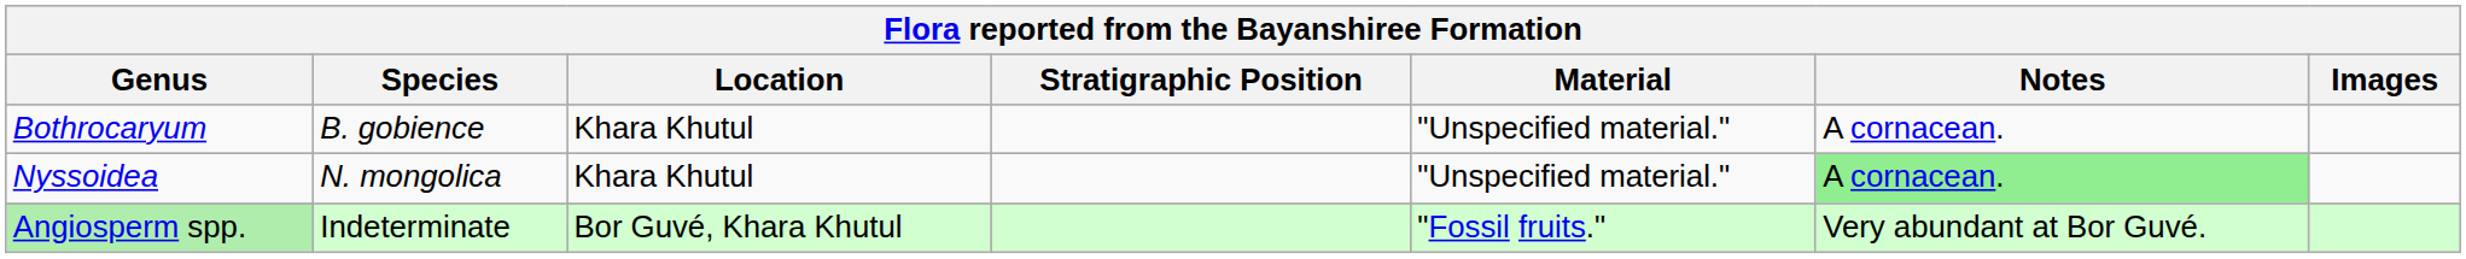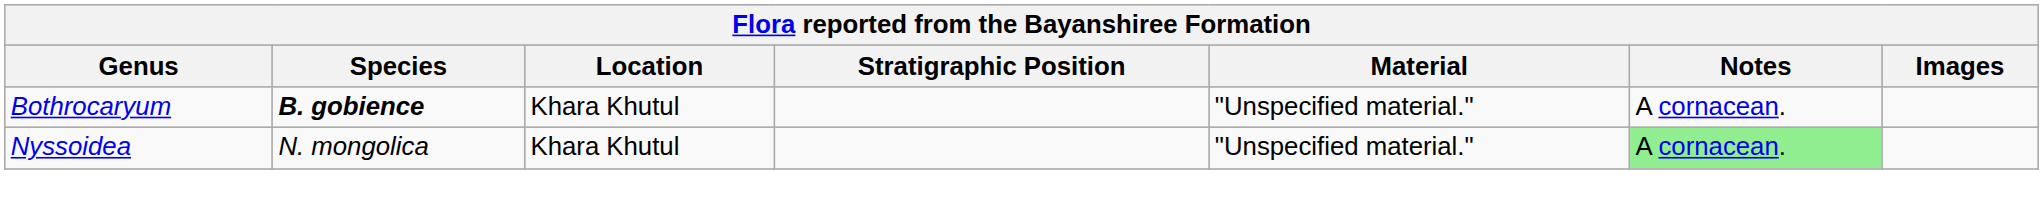Bothrocaryum | Species: normal -> bold
- row: Angiosperm spp. | Indeterminate | Bor Guvé, Khara Khutul | "Fossil fruits." | Very abundant at Bor Guvé.
